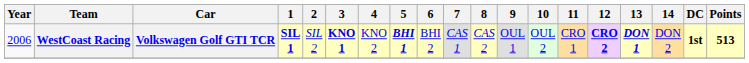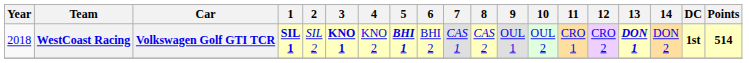WestCoast Racing | Year: 2006 -> 2018
WestCoast Racing | 12: bold -> normal
WestCoast Racing | Points: 513 -> 514
